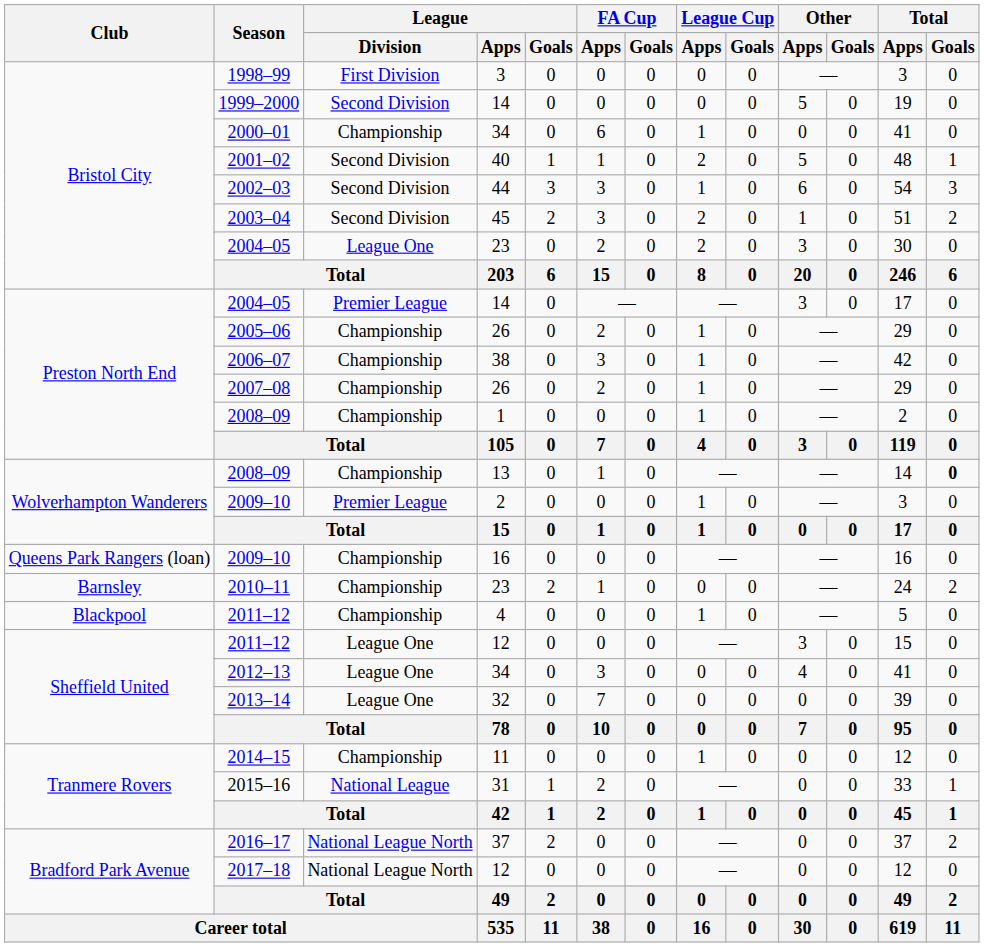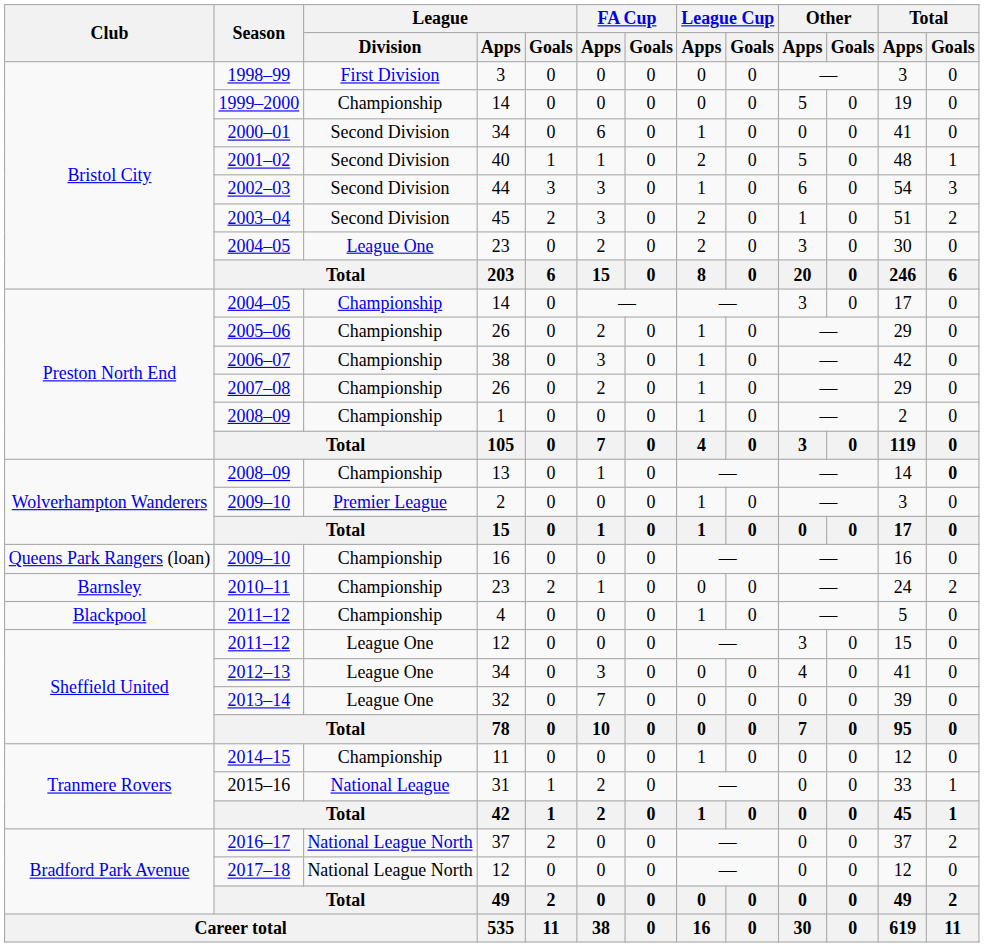1999–2000 | League / Division: Second Division -> Championship
2000–01 | League / Division: Championship -> Second Division
2004–05 / 14 | League / Division: Premier League -> Championship
